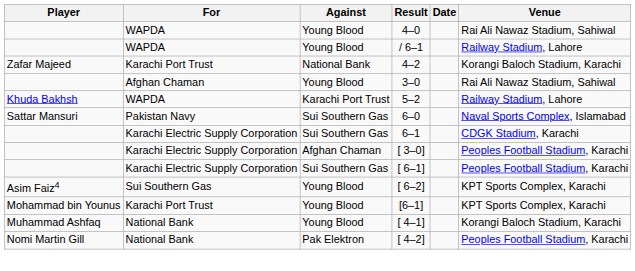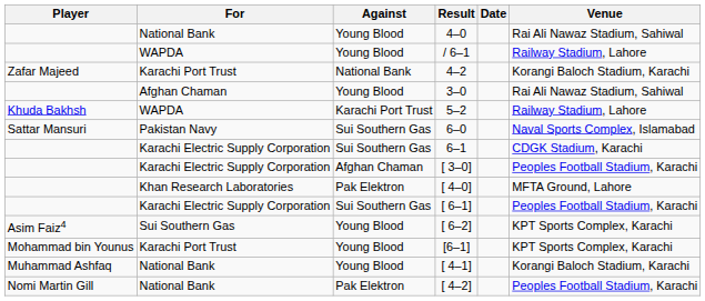4–0 | For: WAPDA -> National Bank
+ row: Khan Research Laboratories | Pak Elektron | [ 4–0] | MFTA Ground, Lahore
